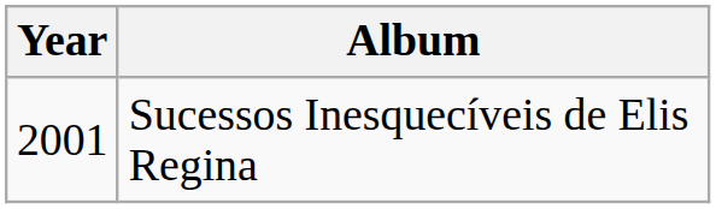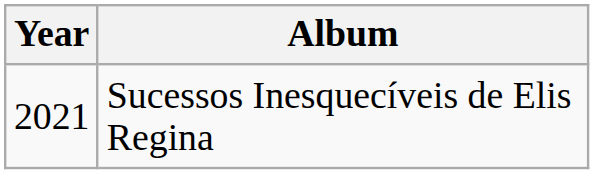Sucessos Inesquecíveis de Elis Regina | Year: 2001 -> 2021
